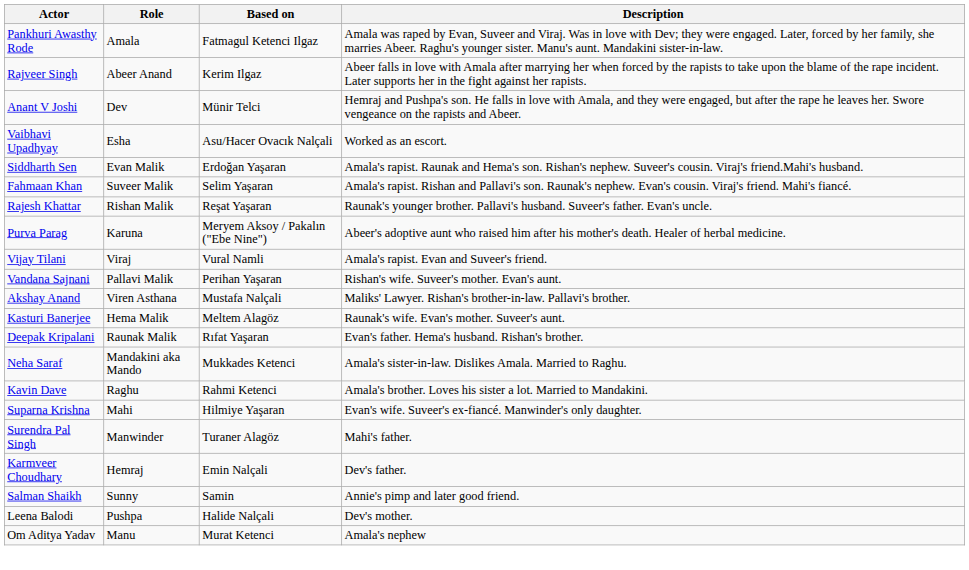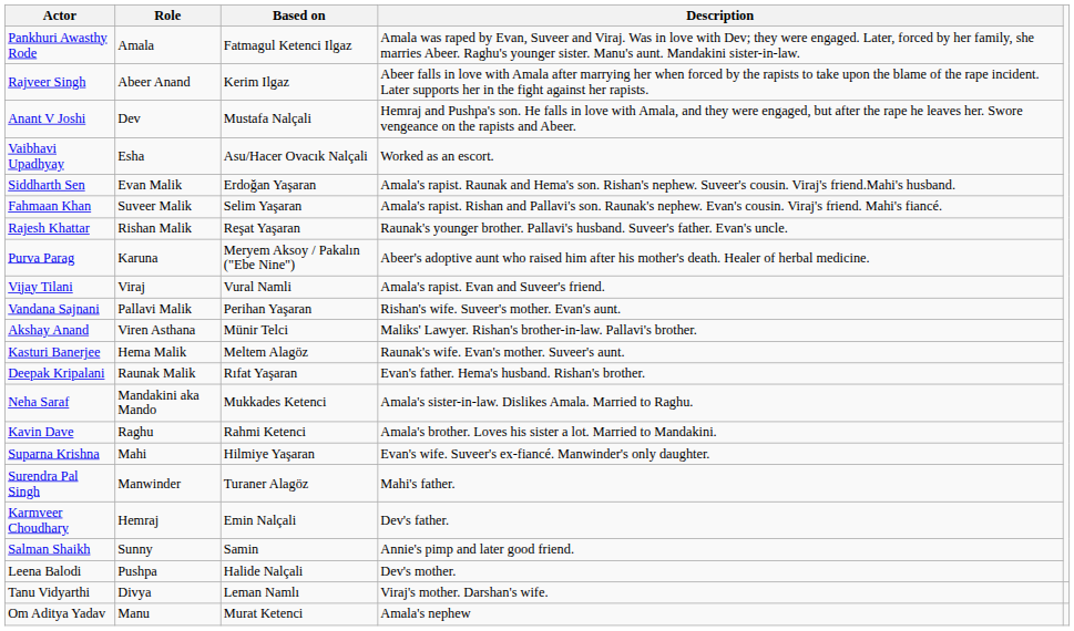Anant V Joshi | Based on: Münir Telci -> Mustafa Nalçali
Akshay Anand | Based on: Mustafa Nalçali -> Münir Telci
+ row: Tanu Vidyarthi | Divya | Leman Namlı | Viraj's mother. Darshan's wife.
